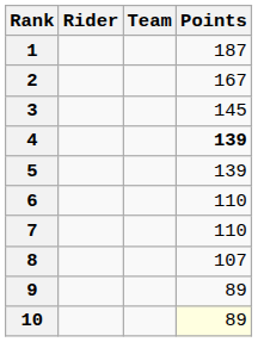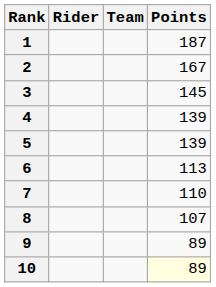4 | Points: bold -> normal
6 | Points: 110 -> 113
